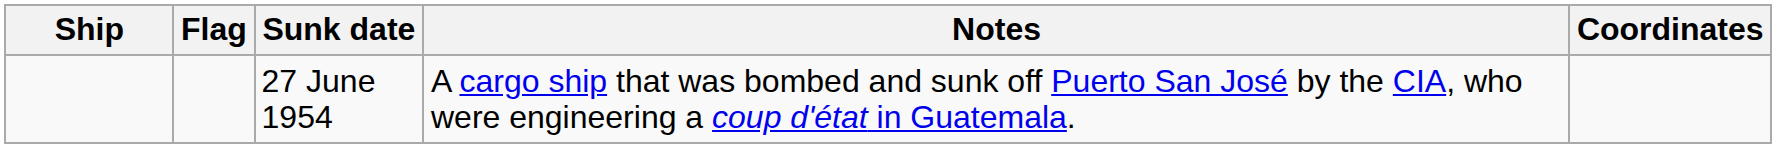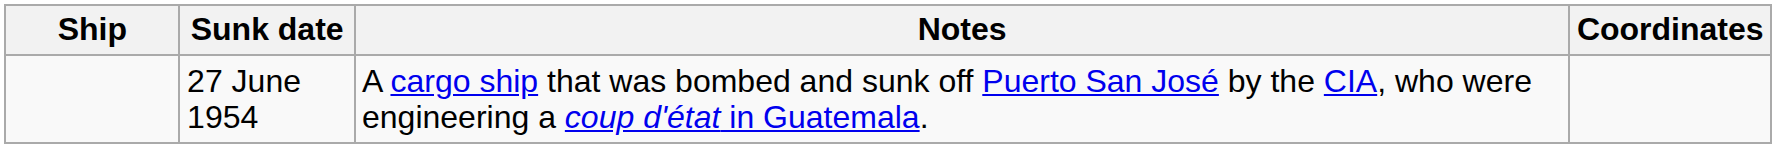- column: Flag
